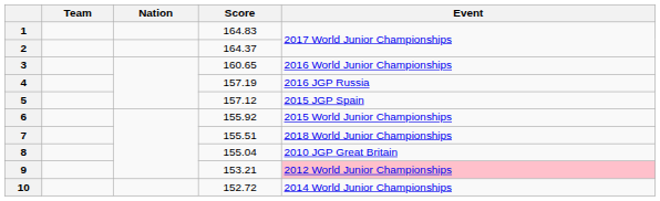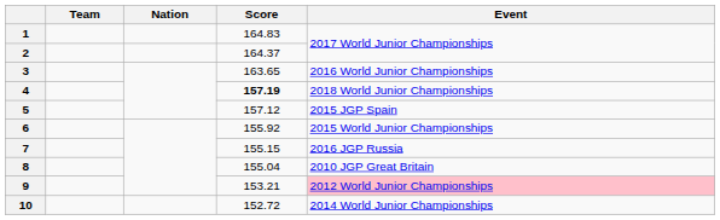3 | Score: 160.65 -> 163.65
4 | Score: normal -> bold
4 | Event: 2016 JGP Russia -> 2018 World Junior Championships
7 | Score: 155.51 -> 155.15
7 | Event: 2018 World Junior Championships -> 2016 JGP Russia
